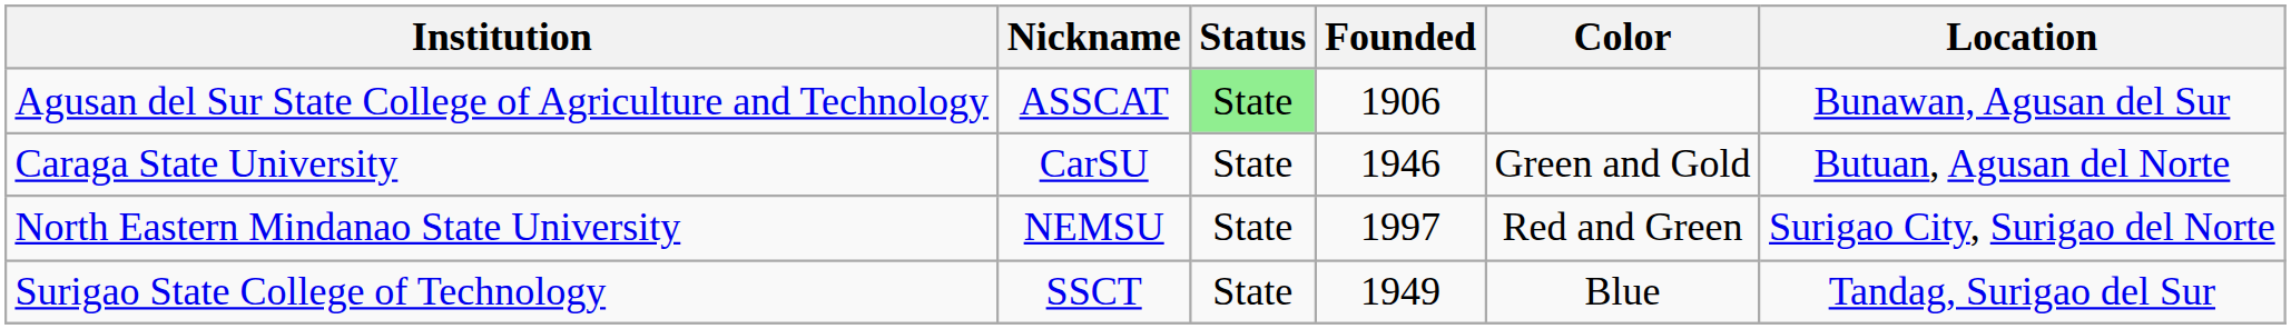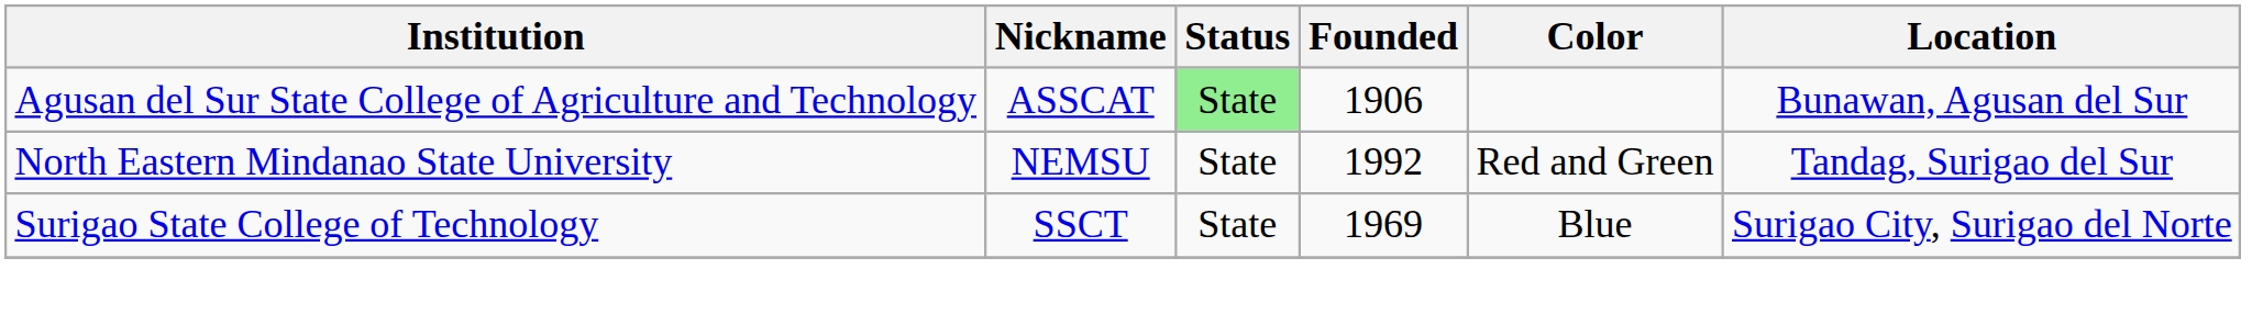- row: Caraga State University | CarSU | State | 1946 | Green and Gold | Butuan, Agusan del Norte
North Eastern Mindanao State University | Founded: 1997 -> 1992
North Eastern Mindanao State University | Location: Surigao City, Surigao del Norte -> Tandag, Surigao del Sur
Surigao State College of Technology | Founded: 1949 -> 1969
Surigao State College of Technology | Location: Tandag, Surigao del Sur -> Surigao City, Surigao del Norte
